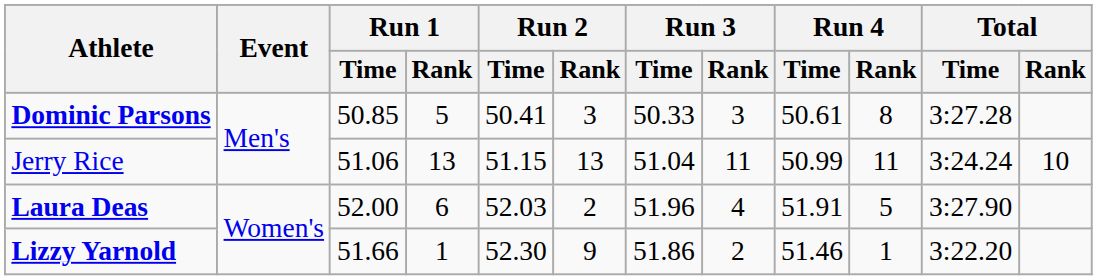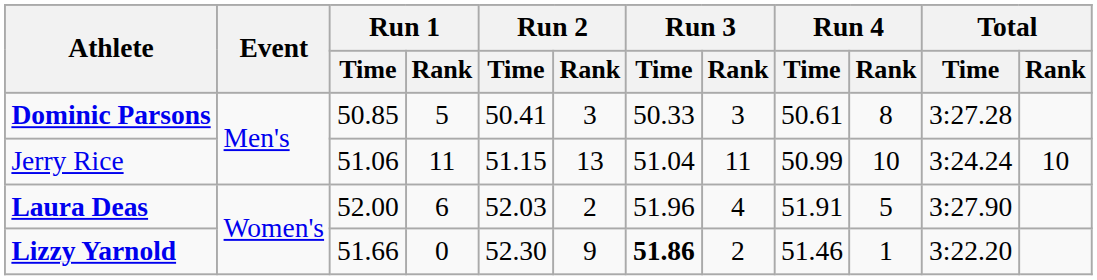Jerry Rice | Run 1 / Rank: 13 -> 11
Jerry Rice | Run 4 / Rank: 11 -> 10
Lizzy Yarnold | Run 1 / Rank: 1 -> 0
Lizzy Yarnold | Run 3 / Time: normal -> bold
